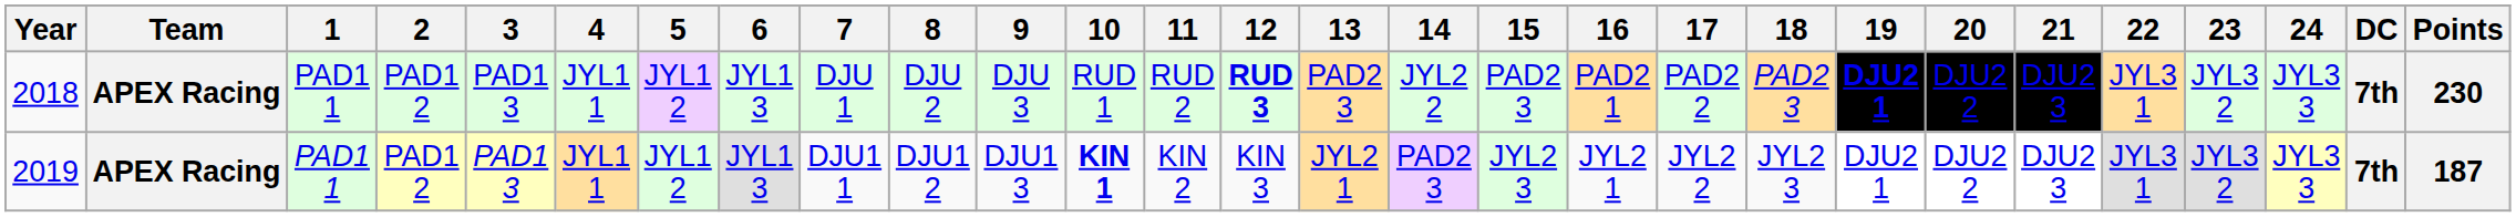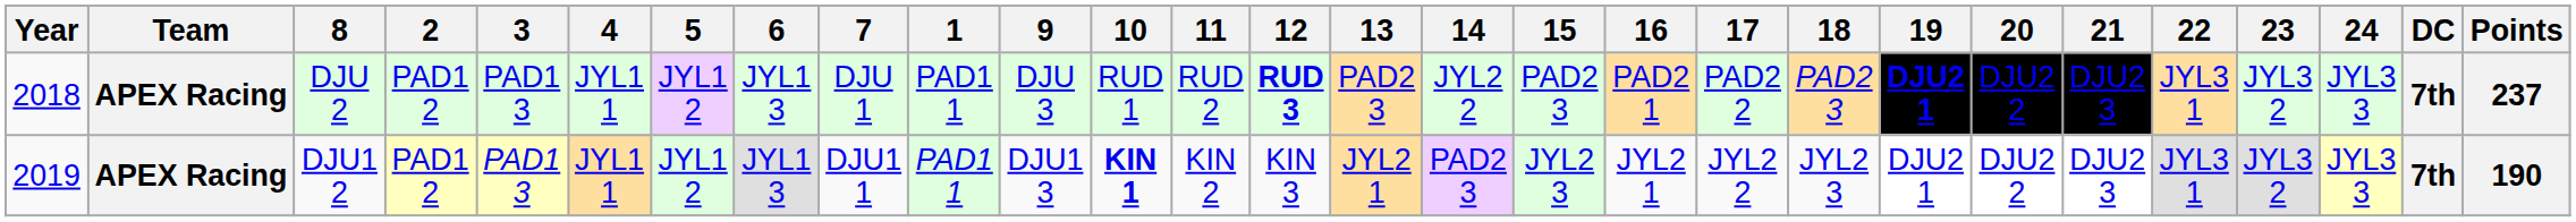columns swapped: 1 <-> 8
2018 | Points: 230 -> 237
2019 | Points: 187 -> 190
